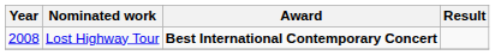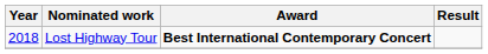Lost Highway Tour | Year: 2008 -> 2018
